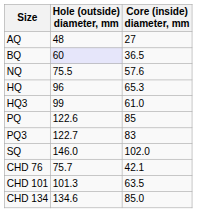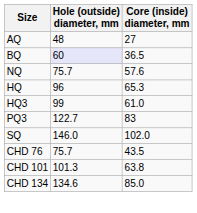NQ | Hole (outside) diameter, mm: 75.5 -> 75.7
- row: PQ | 122.6 | 85
CHD 76 | Core (inside) diameter, mm: 42.1 -> 43.5
CHD 101 | Core (inside) diameter, mm: 63.5 -> 63.8
